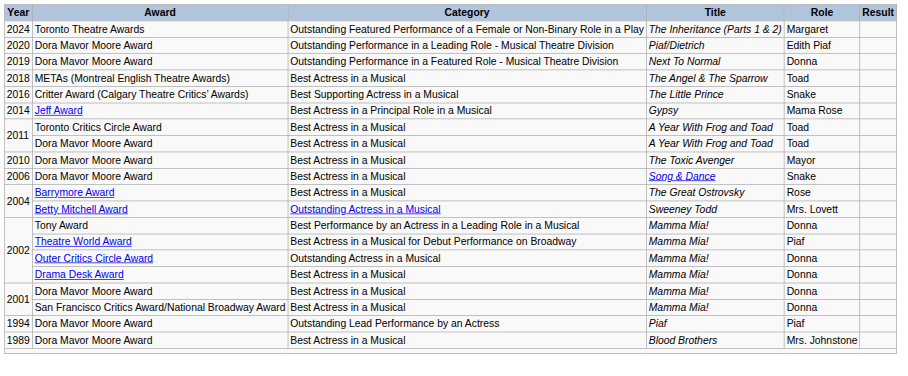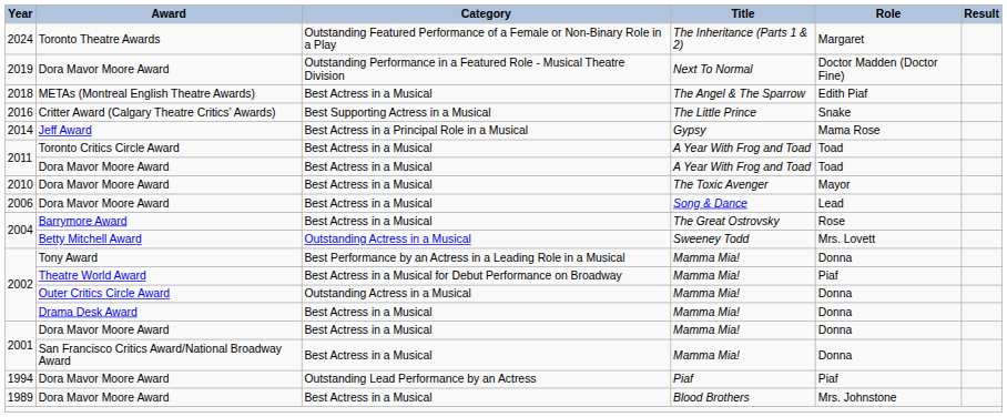- row: 2020 | Dora Mavor Moore Award | Outstanding Performance in a Leading Role - Musical Theatre Division | Piaf/Dietrich | Edith Piaf
2019 | Role: Donna -> Doctor Madden (Doctor Fine)
2018 | Role: Toad -> Edith Piaf
2006 | Role: Snake -> Lead
